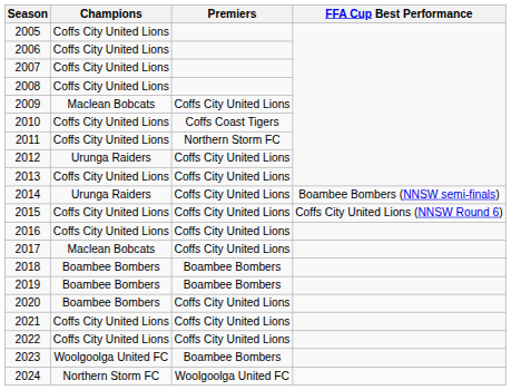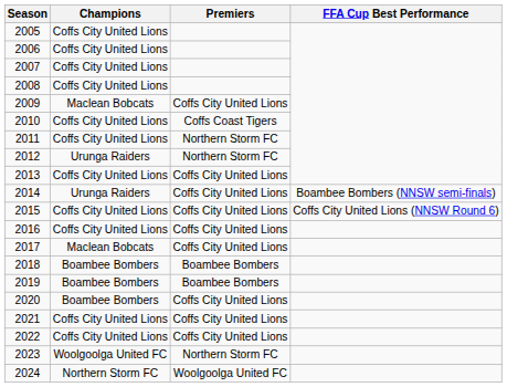2012 | Premiers: Coffs City United Lions -> Northern Storm FC
2023 | Premiers: Boambee Bombers -> Northern Storm FC
